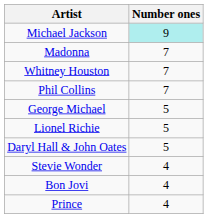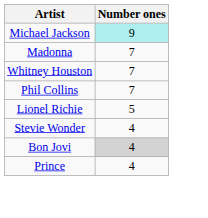- row: George Michael | 5
- row: Daryl Hall & John Oates | 5
Bon Jovi | Number ones: no background -> lightgrey background
